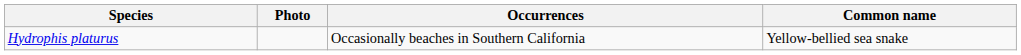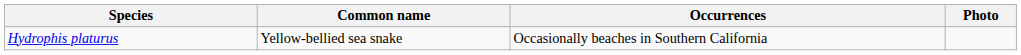columns swapped: Common name <-> Photo
